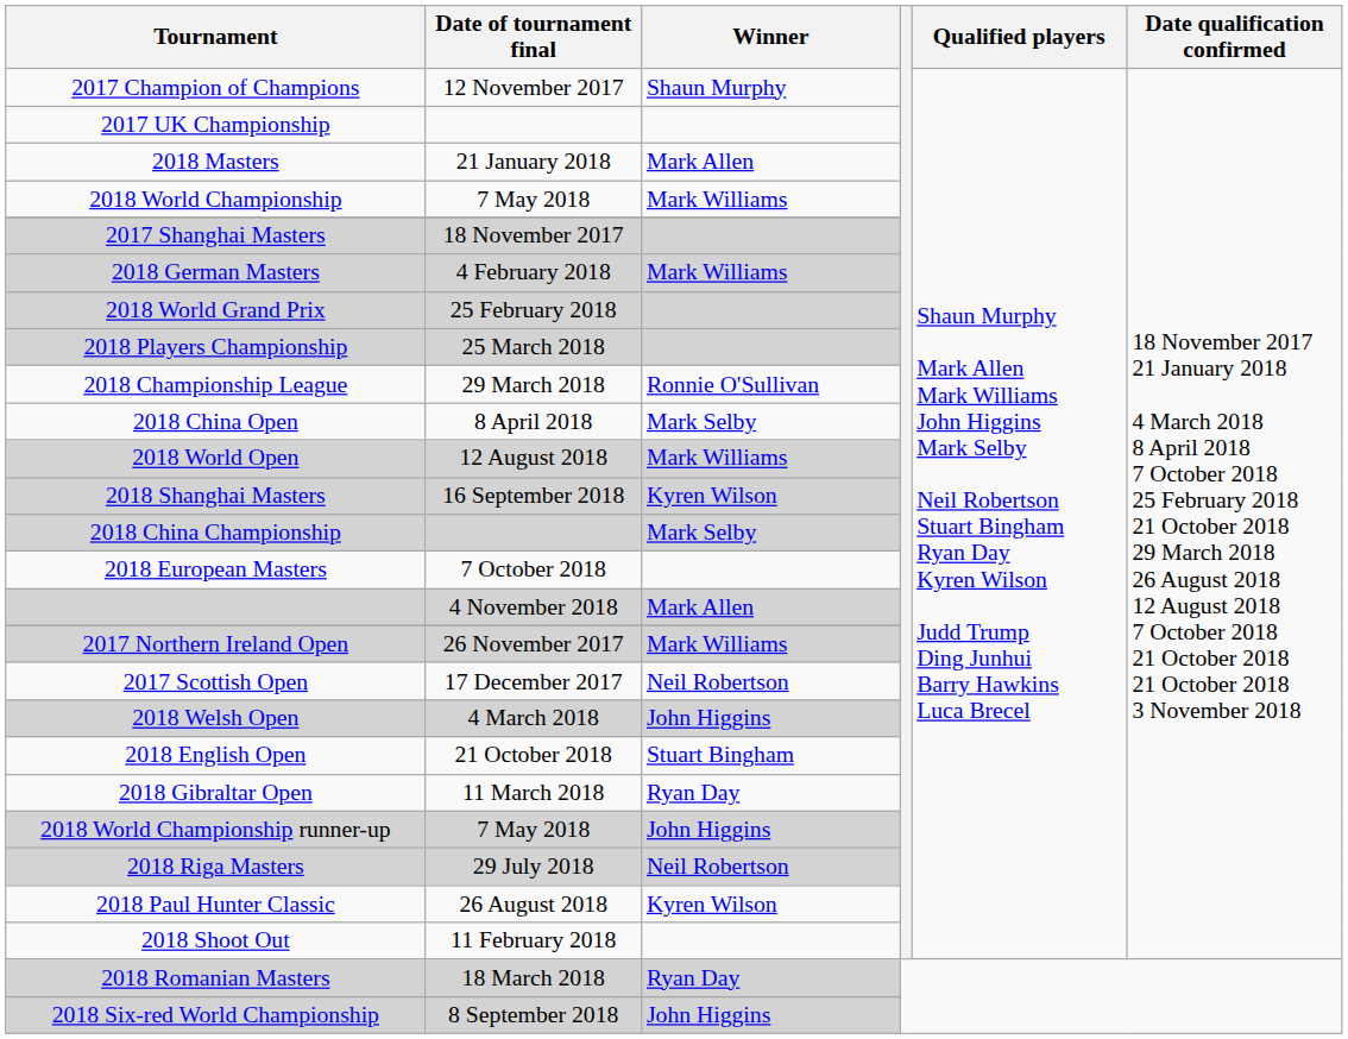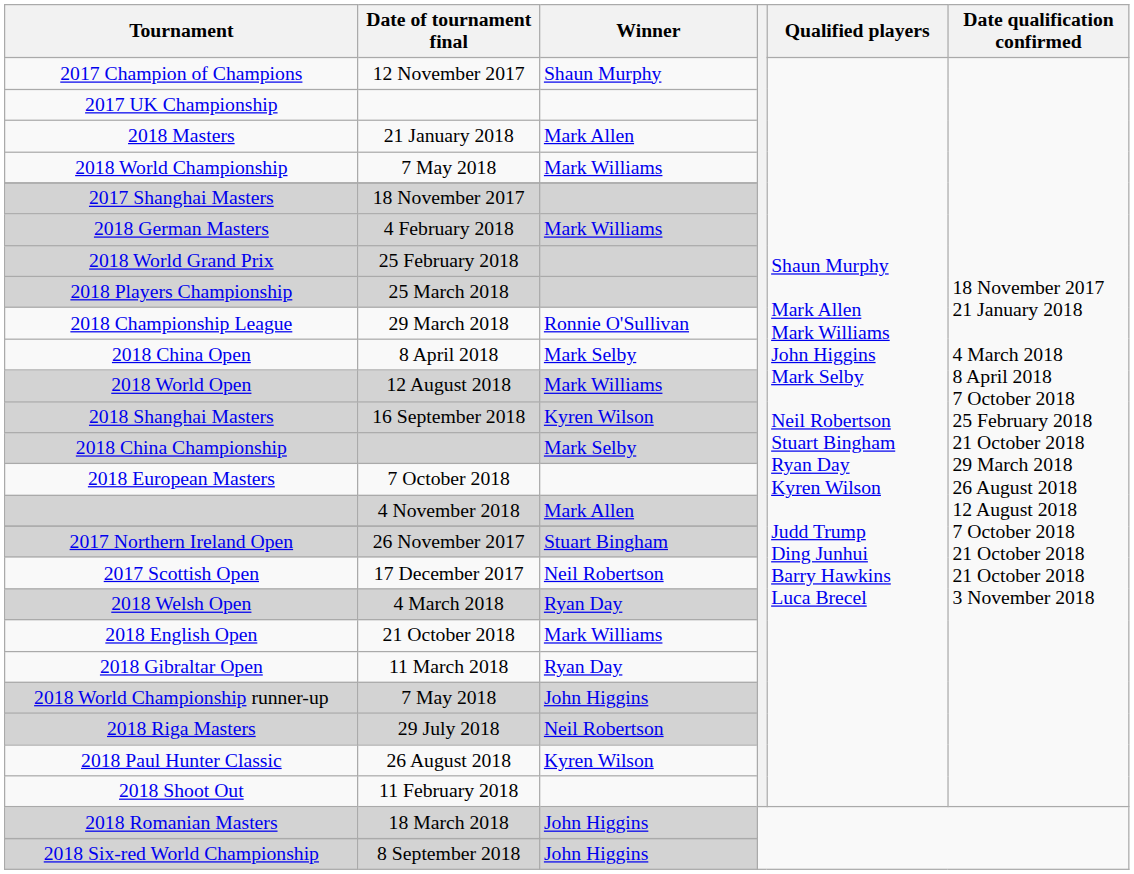2017 Northern Ireland Open | Winner: Mark Williams -> Stuart Bingham
2018 Welsh Open | Winner: John Higgins -> Ryan Day
2018 English Open | Winner: Stuart Bingham -> Mark Williams
2018 Romanian Masters | Winner: Ryan Day -> John Higgins
